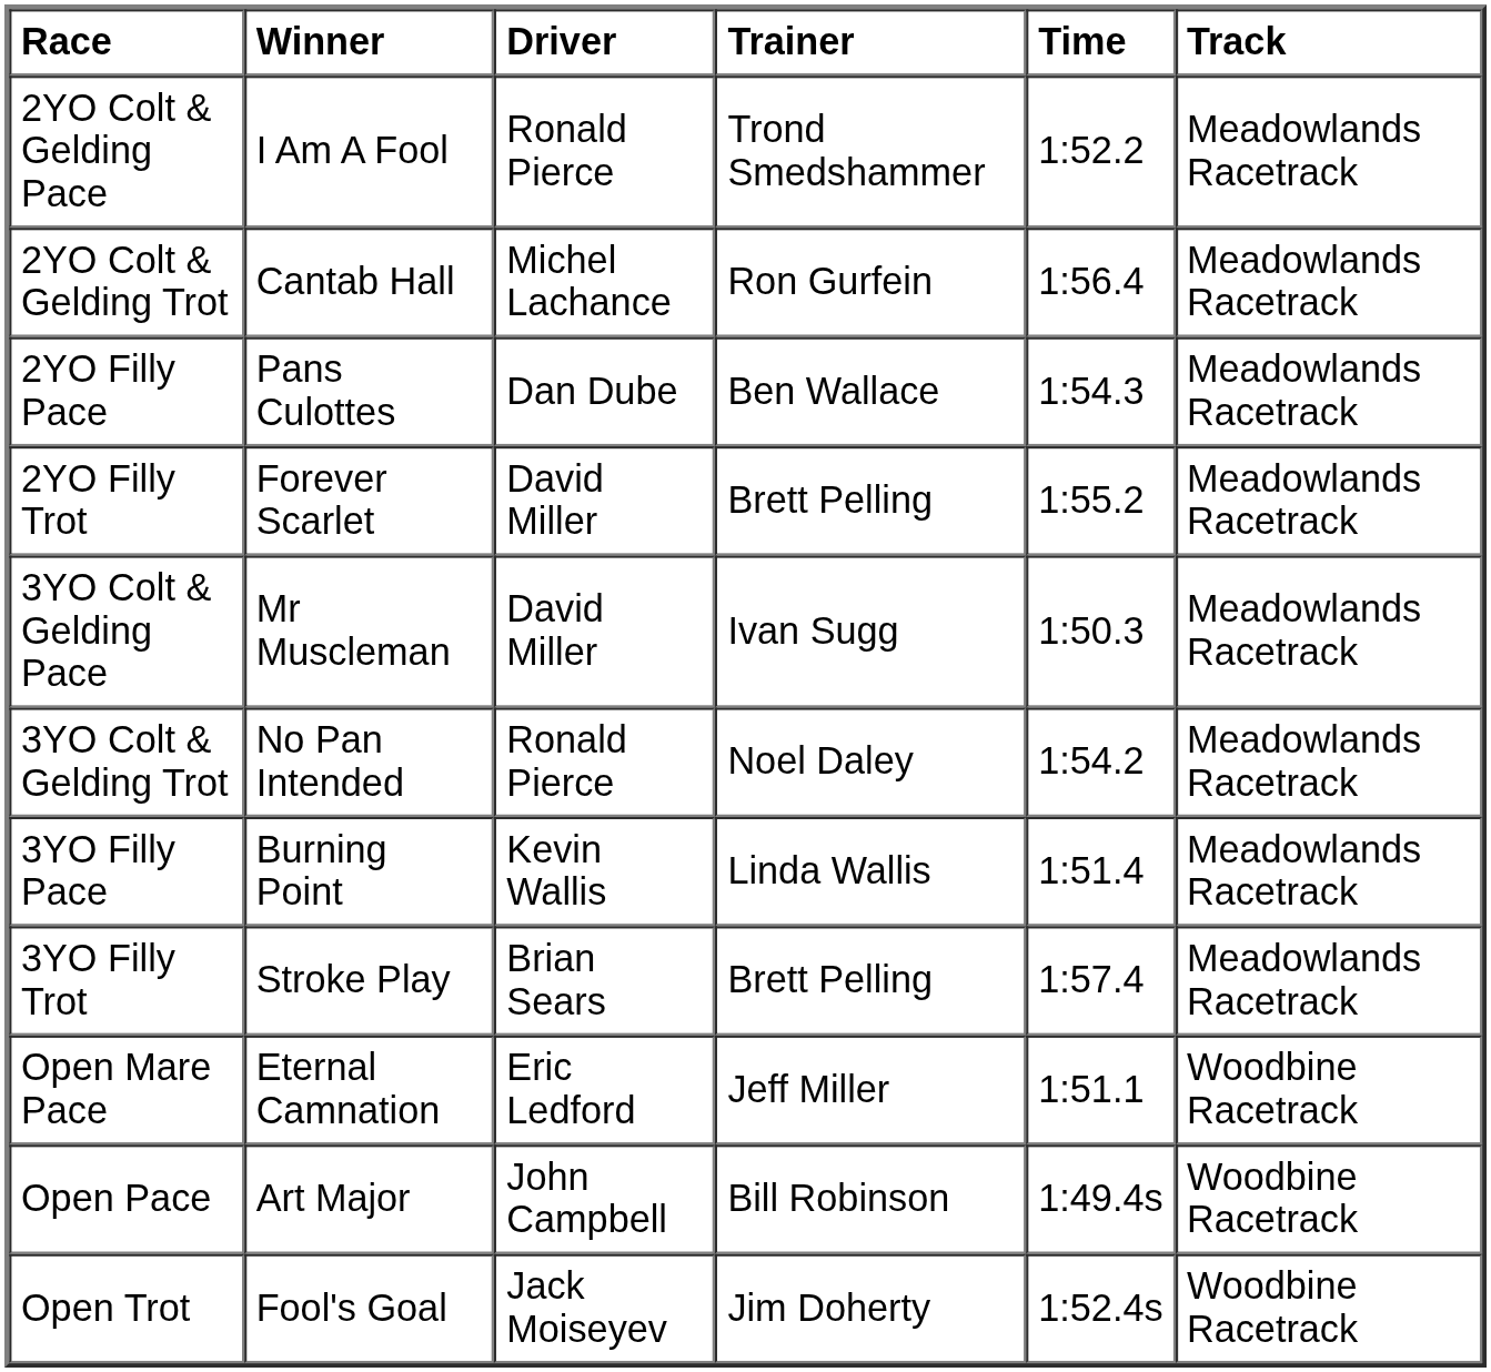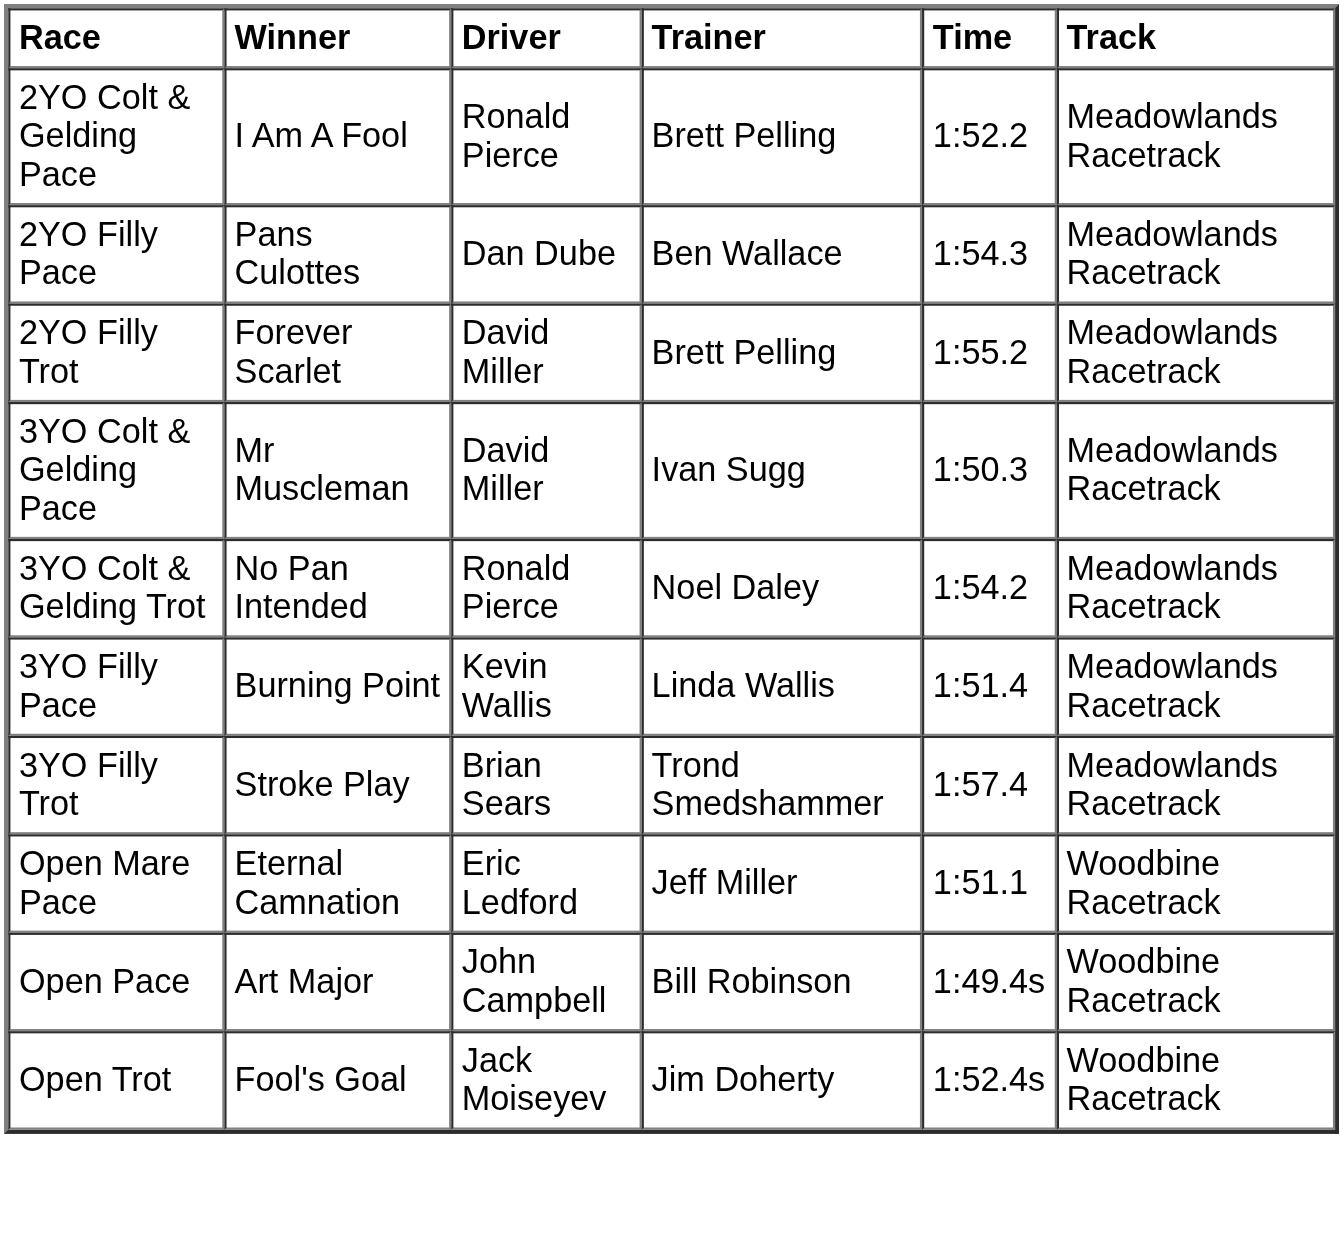2YO Colt & Gelding Pace | Trainer: Trond Smedshammer -> Brett Pelling
- row: 2YO Colt & Gelding Trot | Cantab Hall | Michel Lachance | Ron Gurfein | 1:56.4 | Meadowlands Racetrack
3YO Filly Trot | Trainer: Brett Pelling -> Trond Smedshammer
